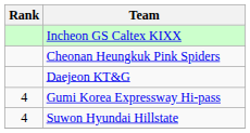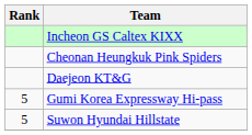Gumi Korea Expressway Hi-pass | Rank: 4 -> 5
Suwon Hyundai Hillstate | Rank: 4 -> 5
